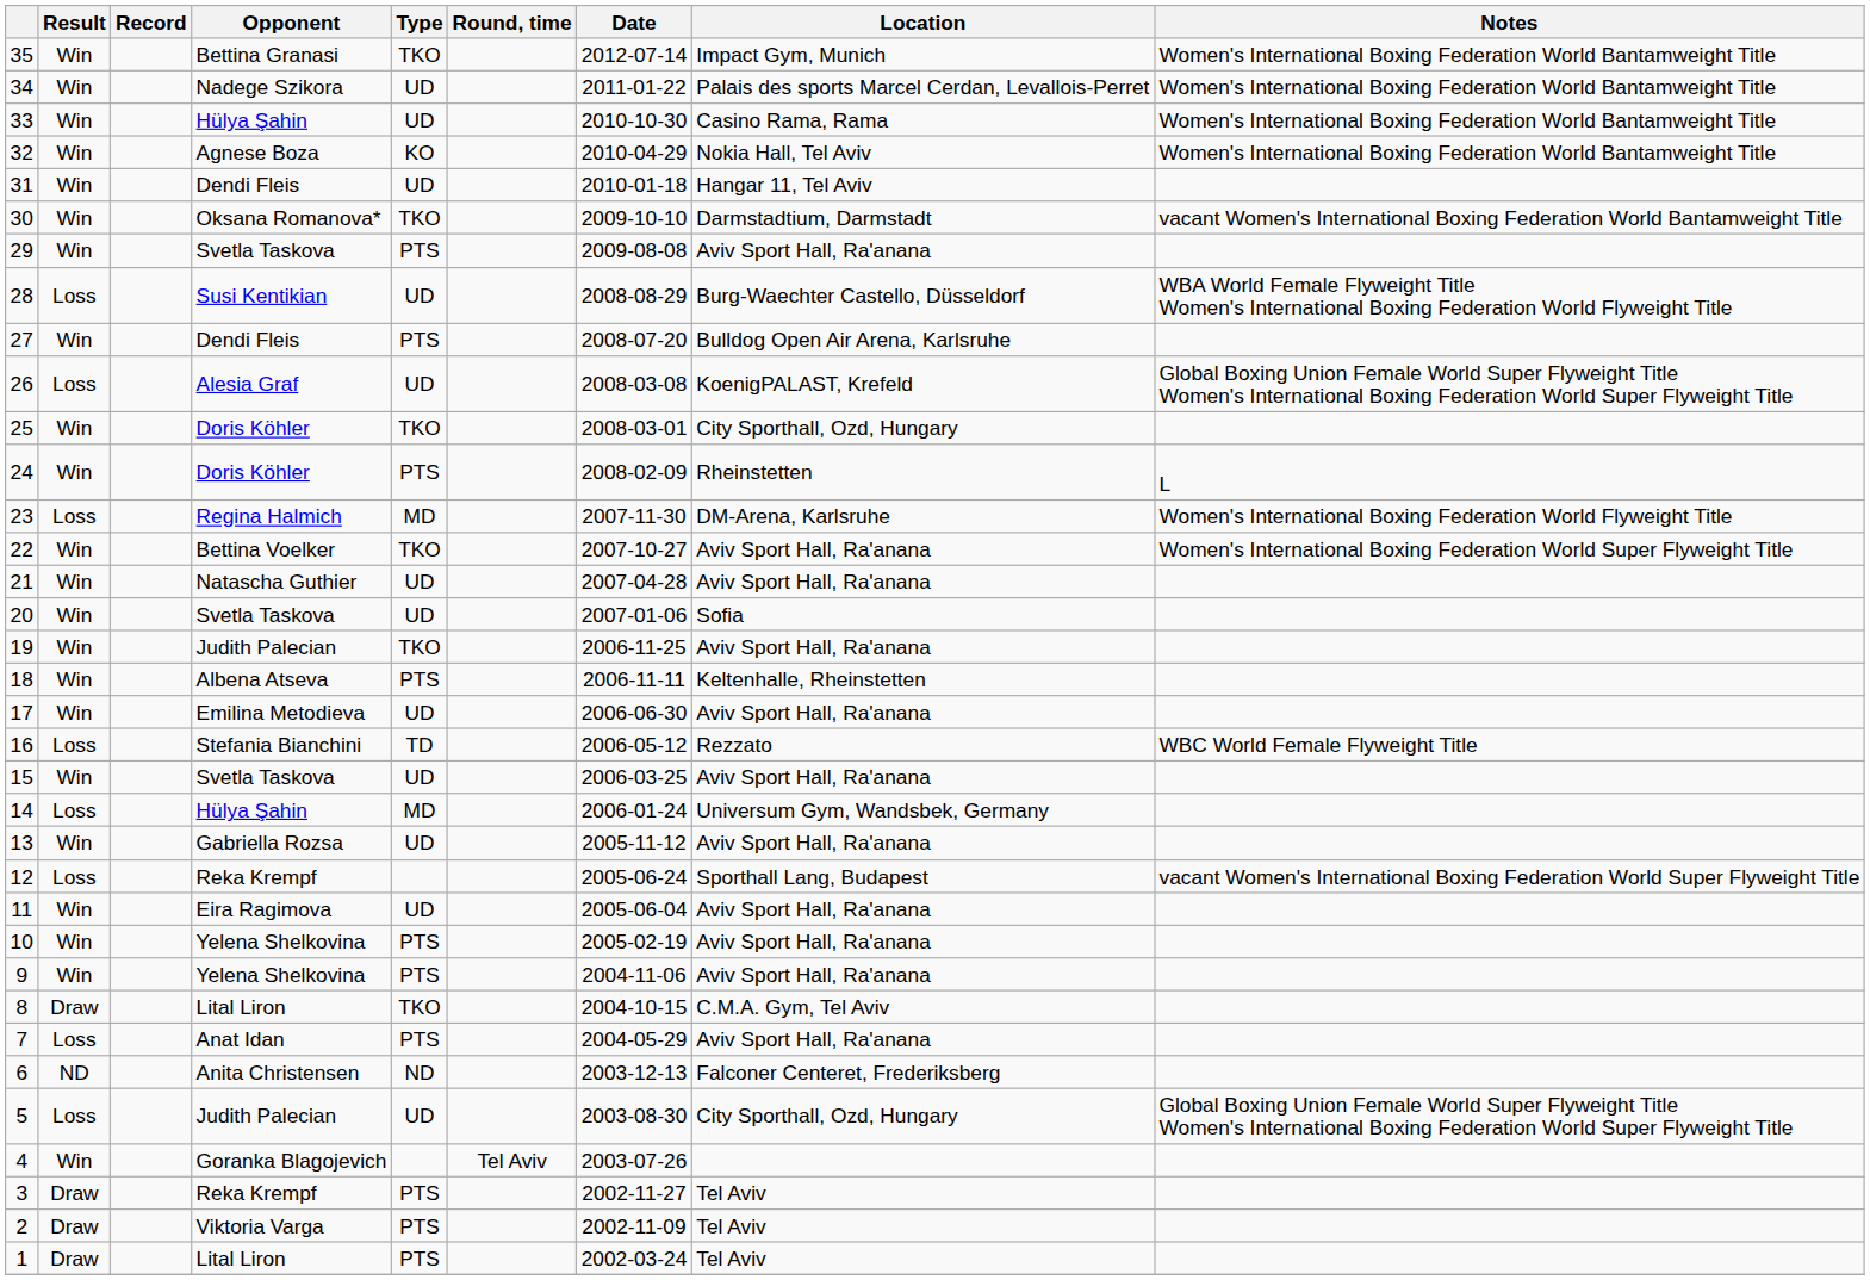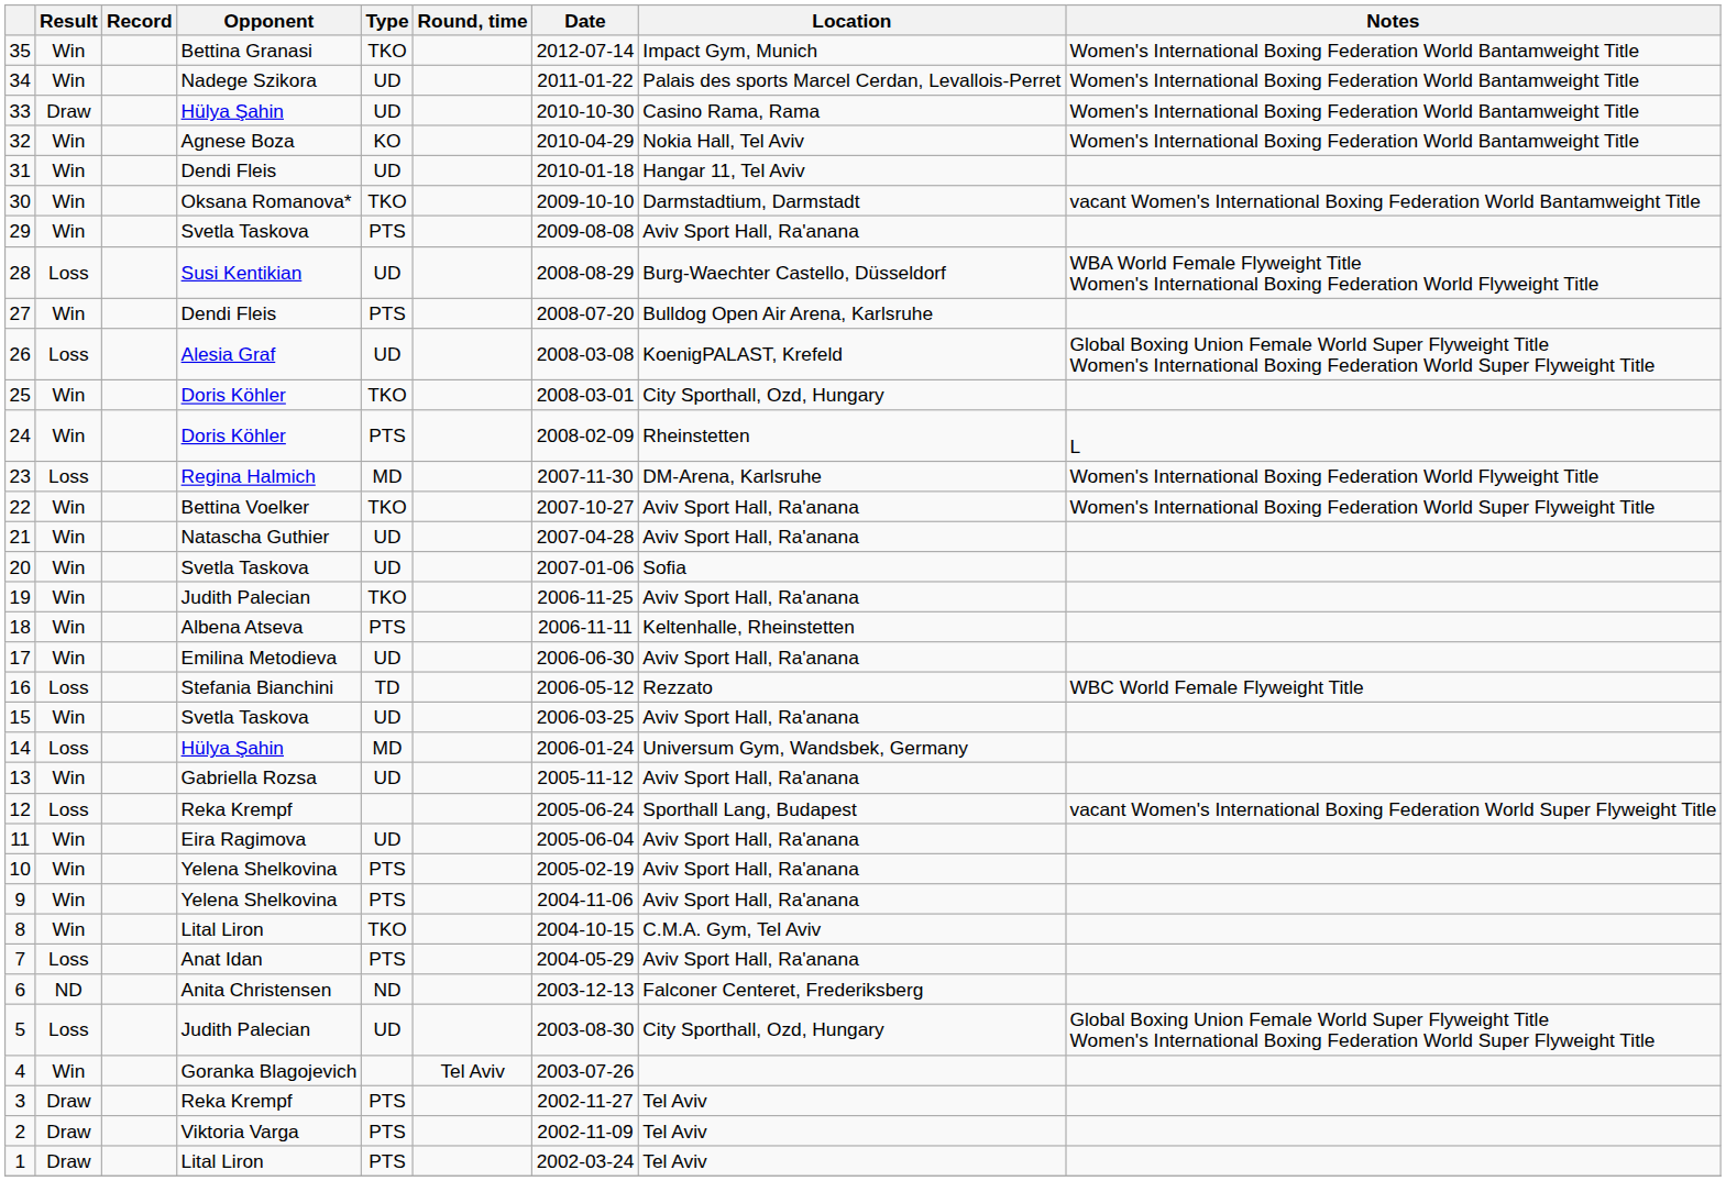33 | Result: Win -> Draw
8 | Result: Draw -> Win
